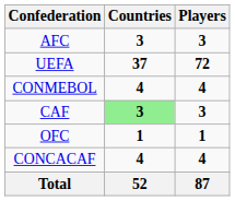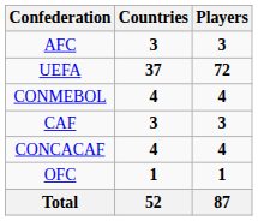CAF | Countries: lightgreen background -> no background
rows swapped: CONCACAF <-> OFC
